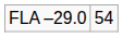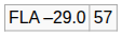FLA –29.0 | column 2: 54 -> 57
